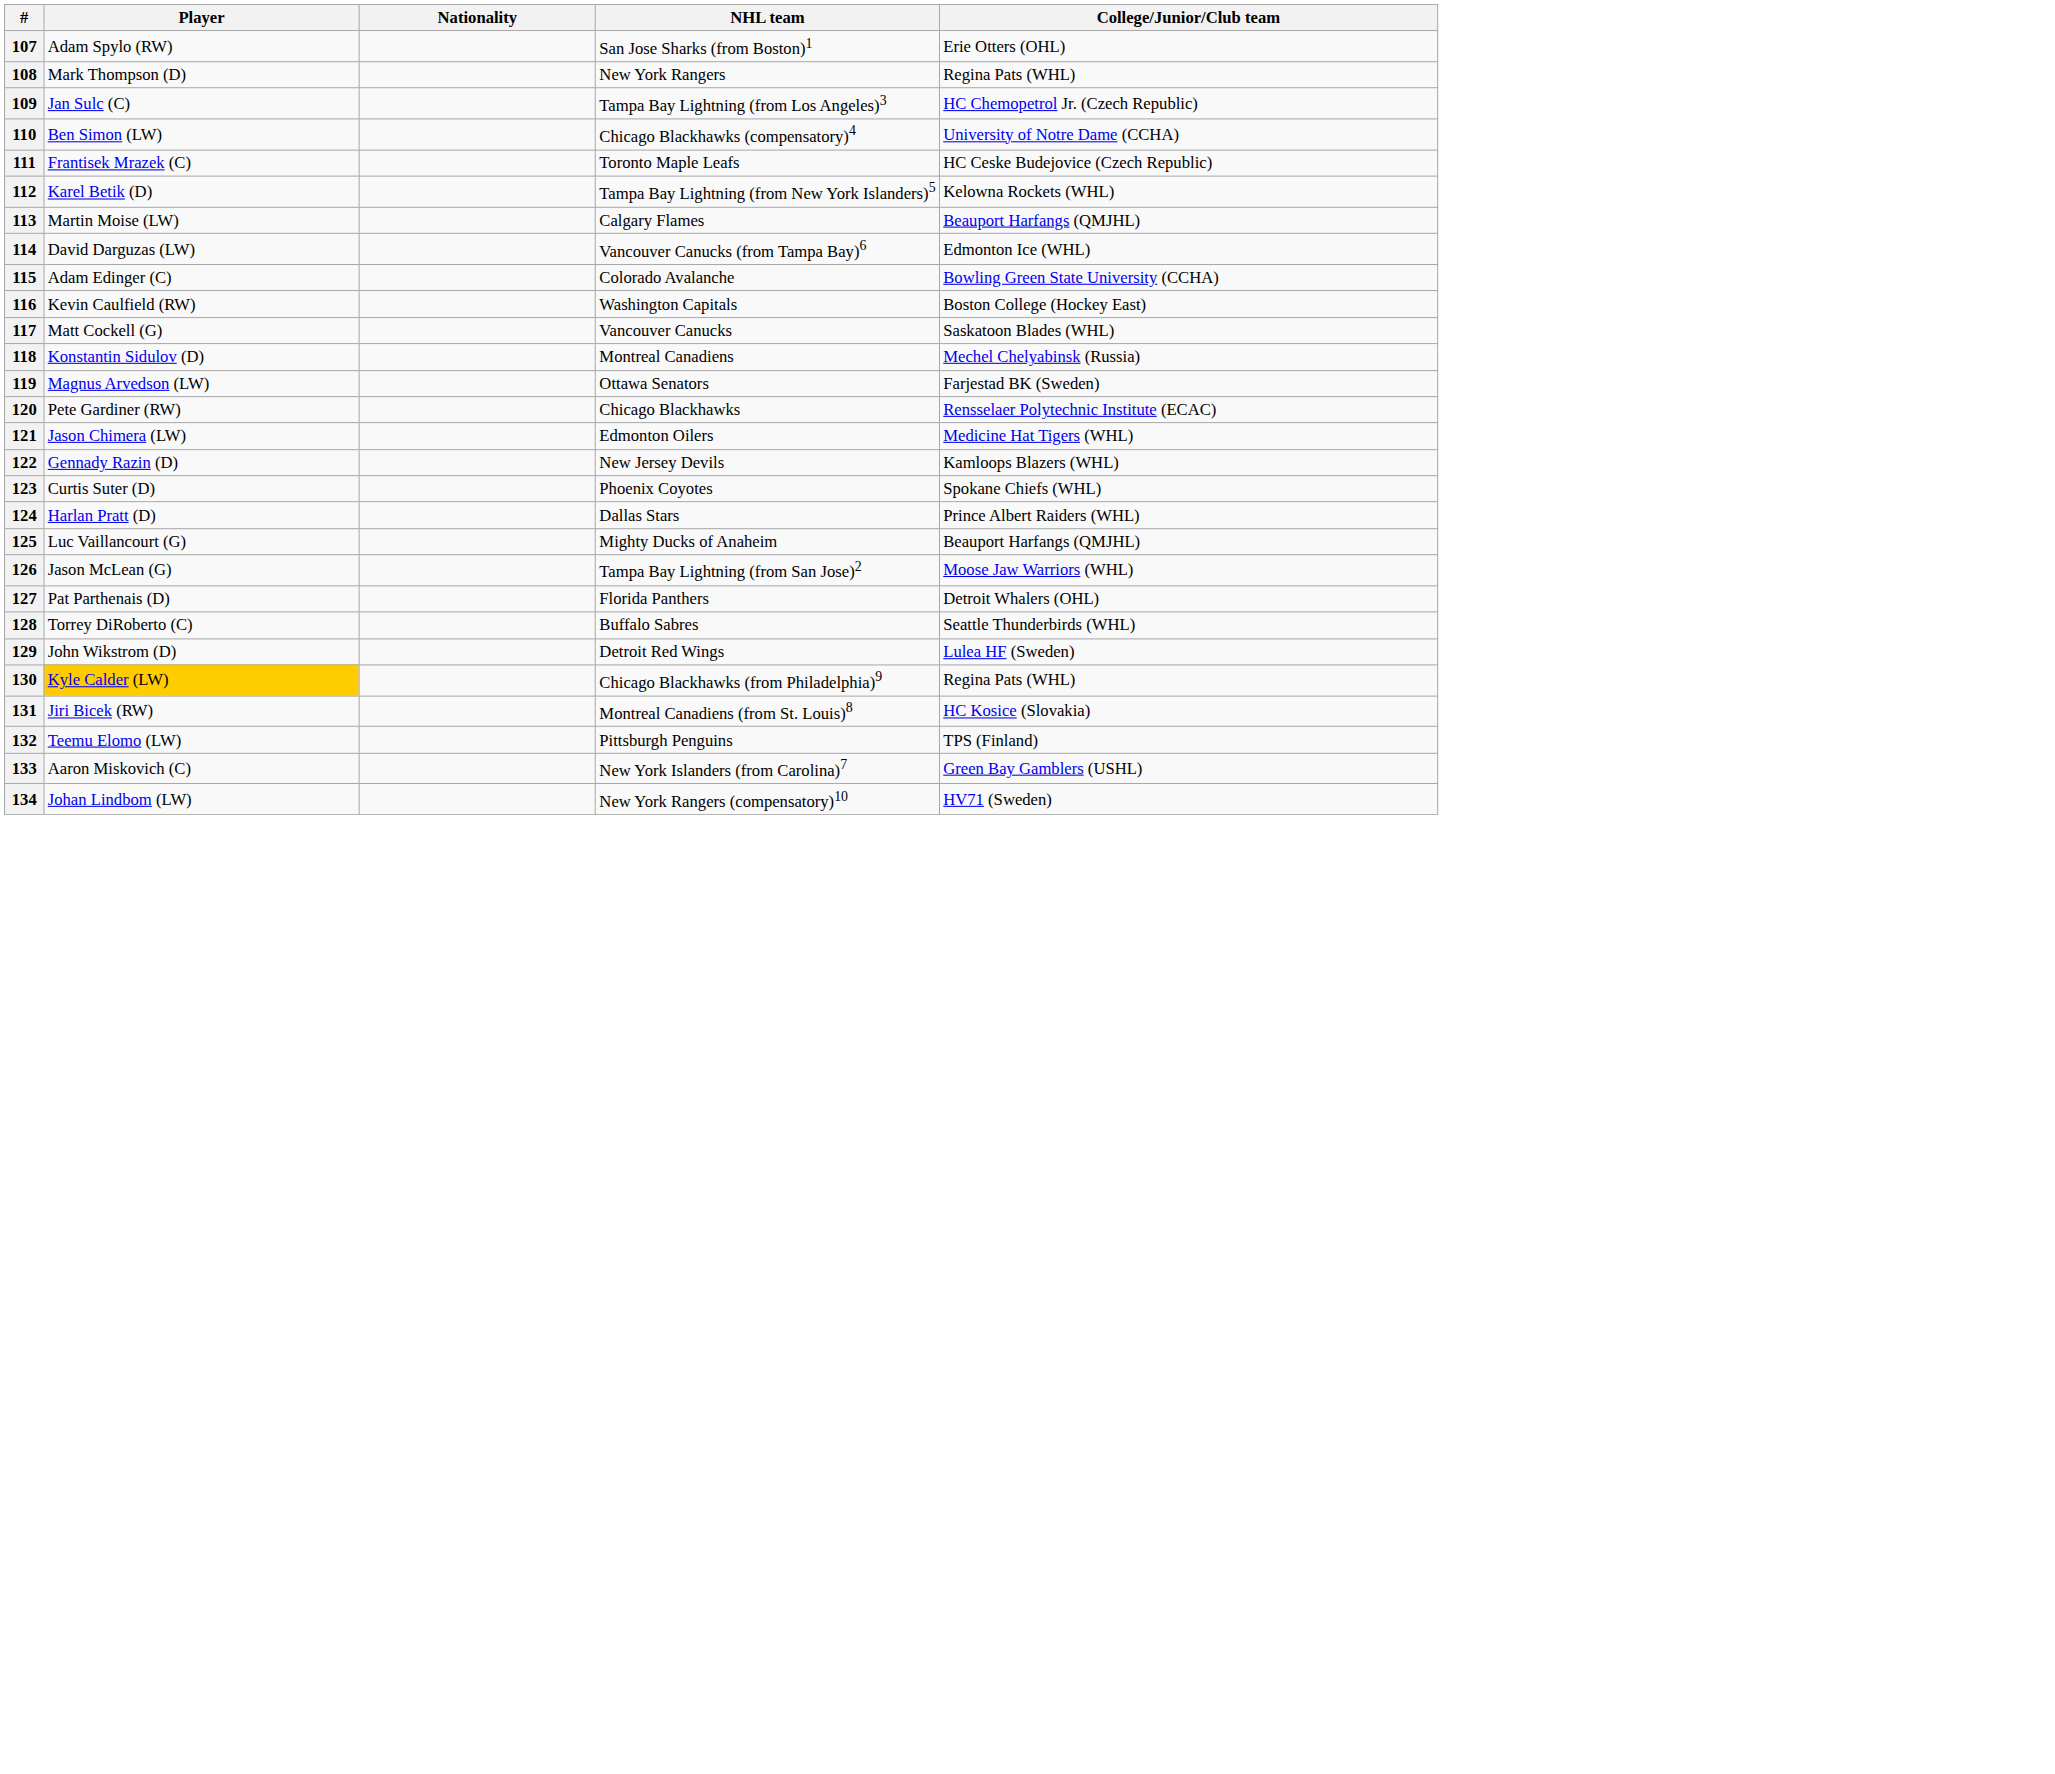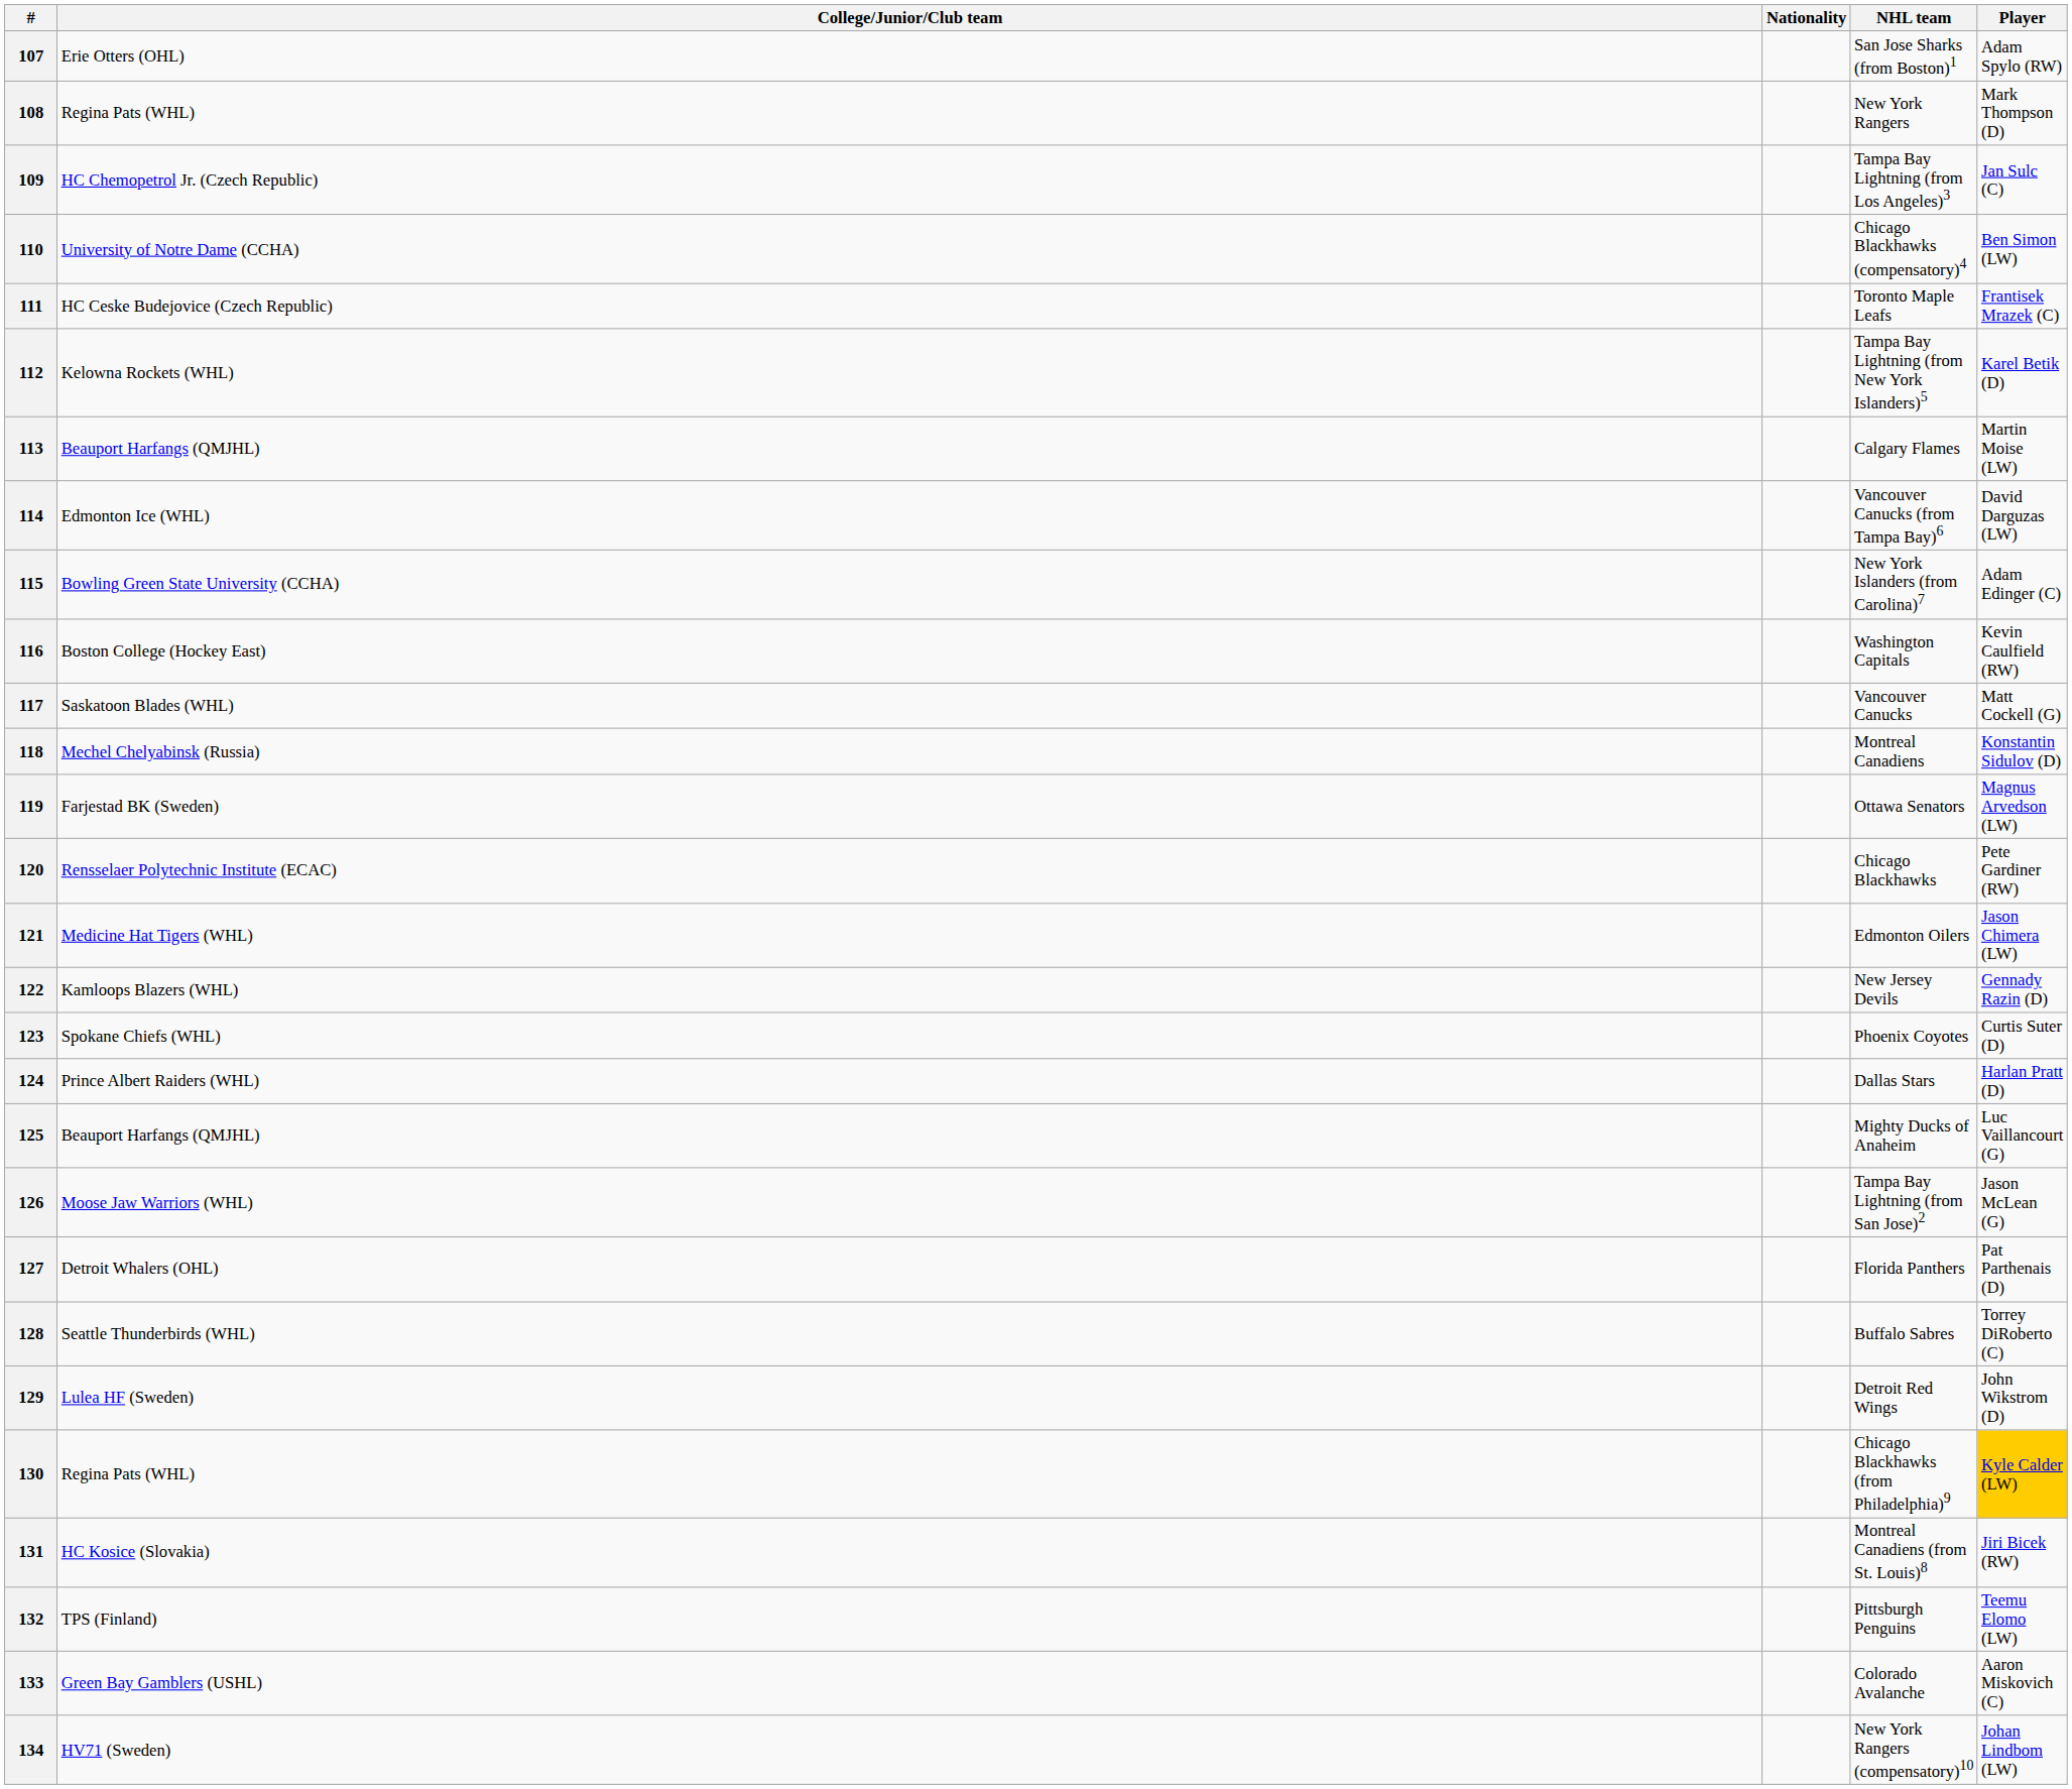columns swapped: Player <-> College/Junior/Club team
115 | NHL team: Colorado Avalanche -> New York Islanders (from Carolina)7
133 | NHL team: New York Islanders (from Carolina)7 -> Colorado Avalanche
